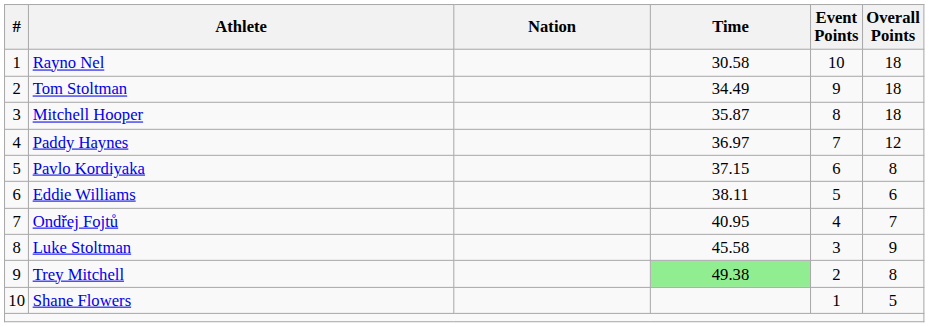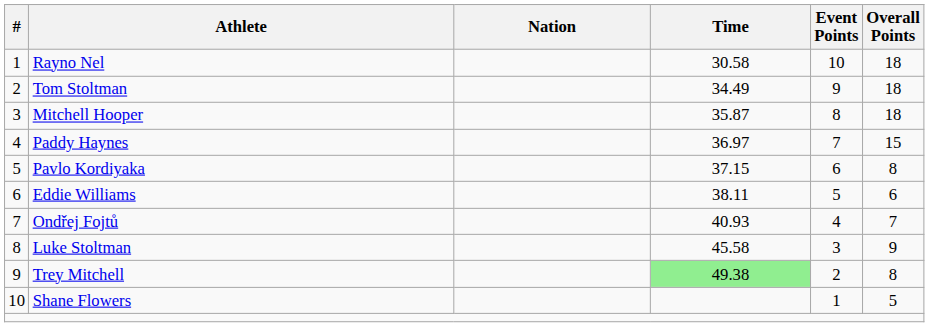Paddy Haynes | Overall Points: 12 -> 15
Ondřej Fojtů | Time: 40.95 -> 40.93
